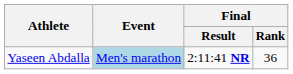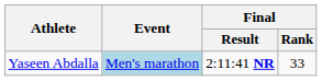Yaseen Abdalla | Final / Rank: 36 -> 33
